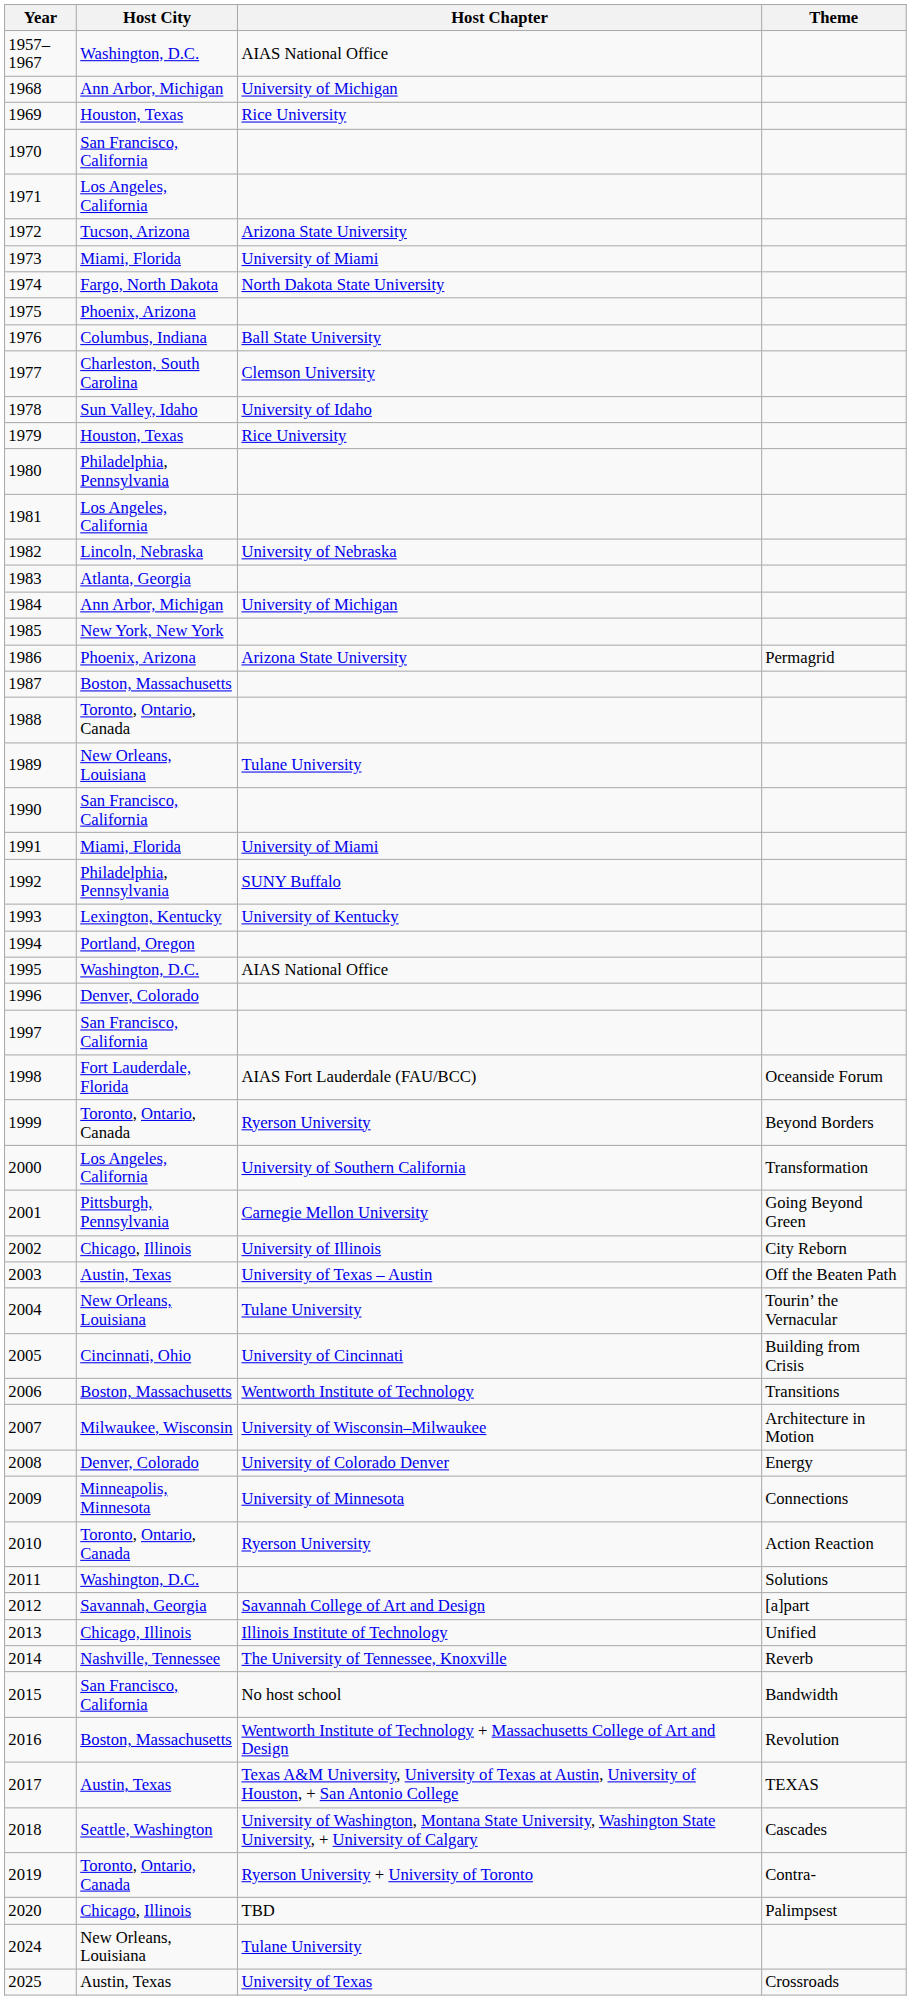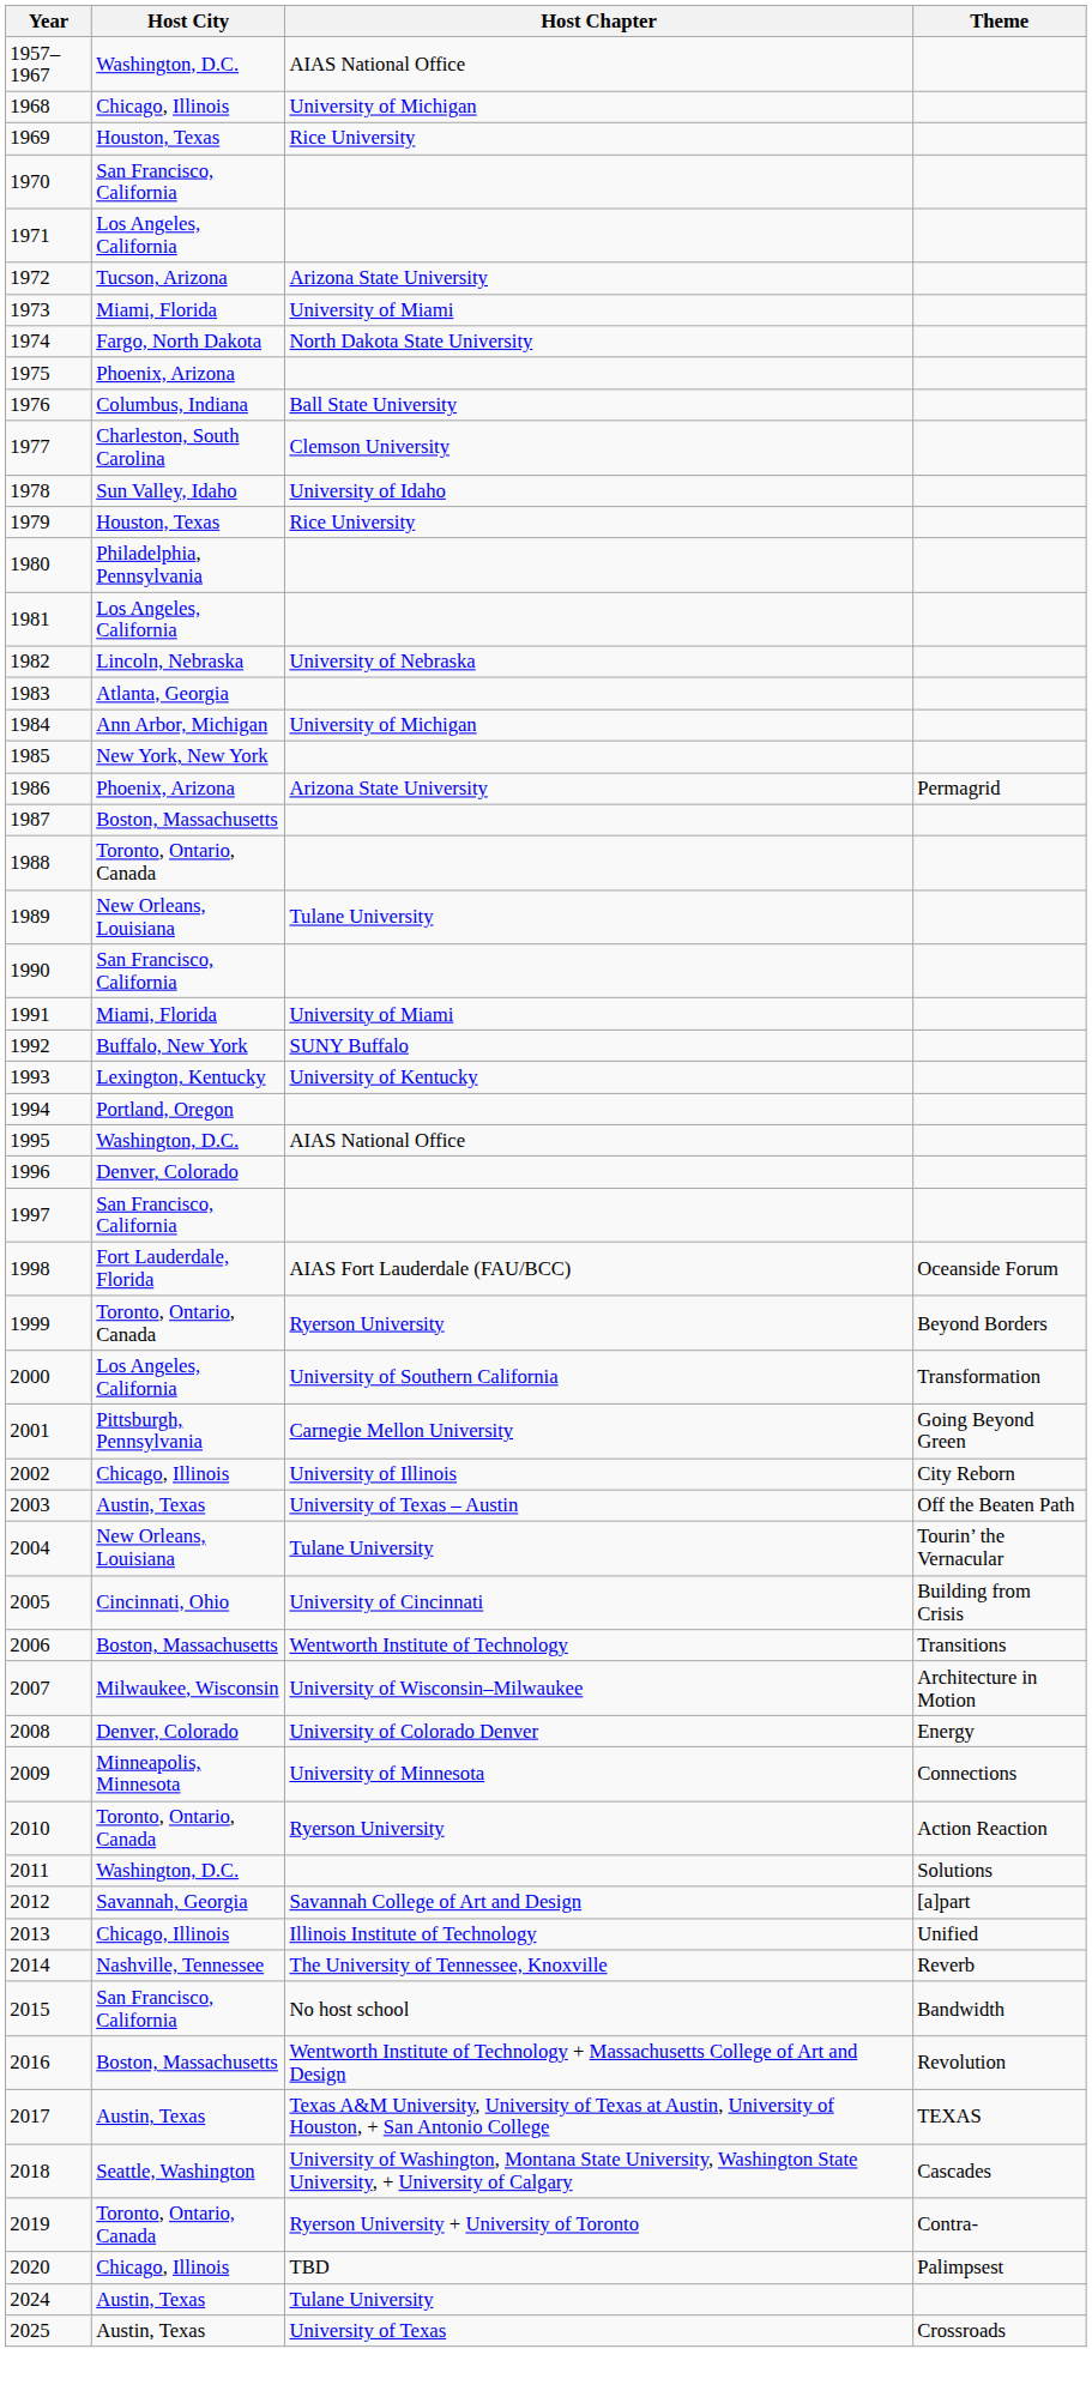1968 | Host City: Ann Arbor, Michigan -> Chicago, Illinois
1992 | Host City: Philadelphia, Pennsylvania -> Buffalo, New York
2024 | Host City: New Orleans, Louisiana -> Austin, Texas
